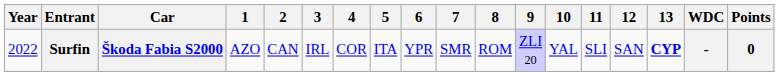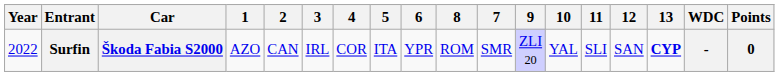columns swapped: 7 <-> 8
